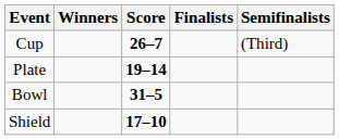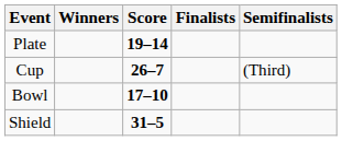rows swapped: Cup <-> Plate
Bowl | Score: 31–5 -> 17–10
Shield | Score: 17–10 -> 31–5
